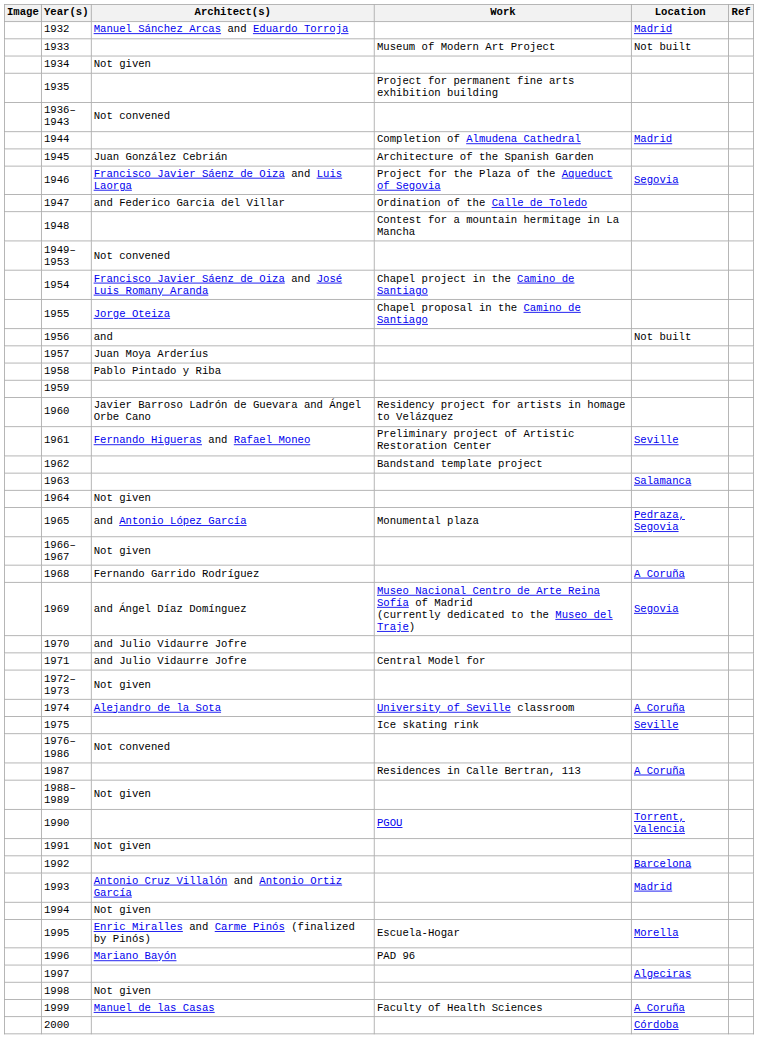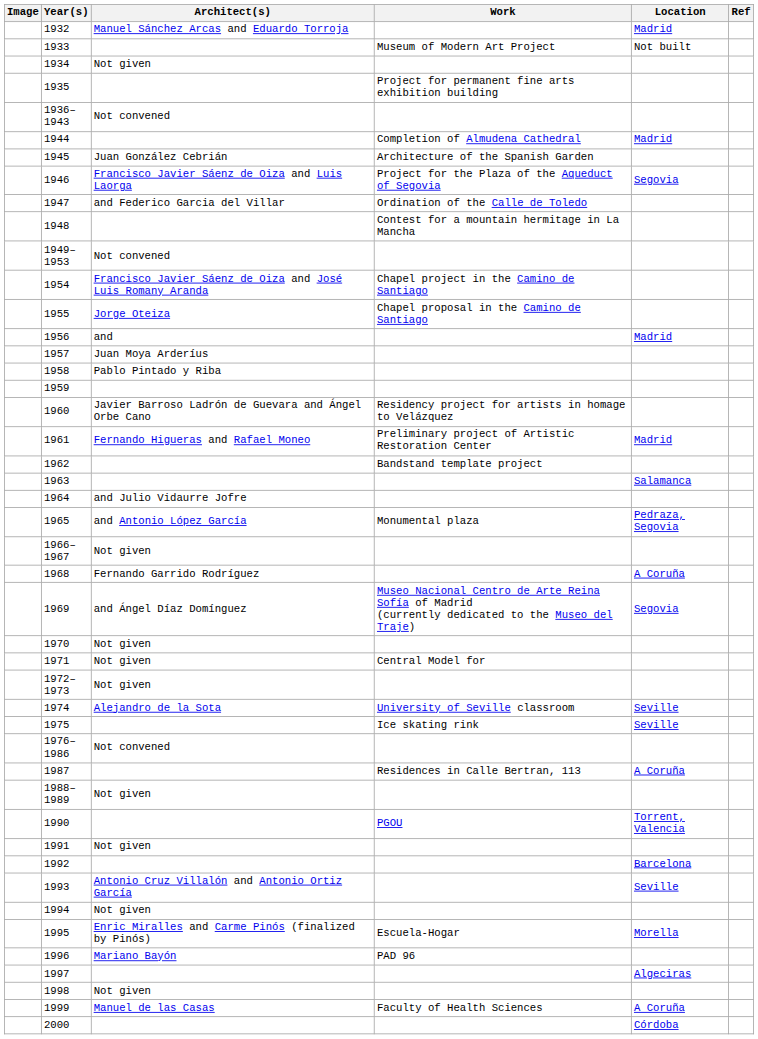1956 | Location: Not built -> Madrid
1961 | Location: Seville -> Madrid
1964 | Architect(s): Not given -> and Julio Vidaurre Jofre
1970 | Architect(s): and Julio Vidaurre Jofre -> Not given
1971 | Architect(s): and Julio Vidaurre Jofre -> Not given
1974 | Location: A Coruña -> Seville
1993 | Location: Madrid -> Seville
